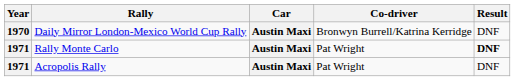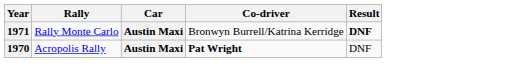- row: 1970 | Daily Mirror London-Mexico World Cup Rally | Austin Maxi | Bronwyn Burrell/Katrina Kerridge | DNF
Rally Monte Carlo | Co-driver: Pat Wright -> Bronwyn Burrell/Katrina Kerridge
Acropolis Rally | Year: 1971 -> 1970
Acropolis Rally | Co-driver: normal -> bold
